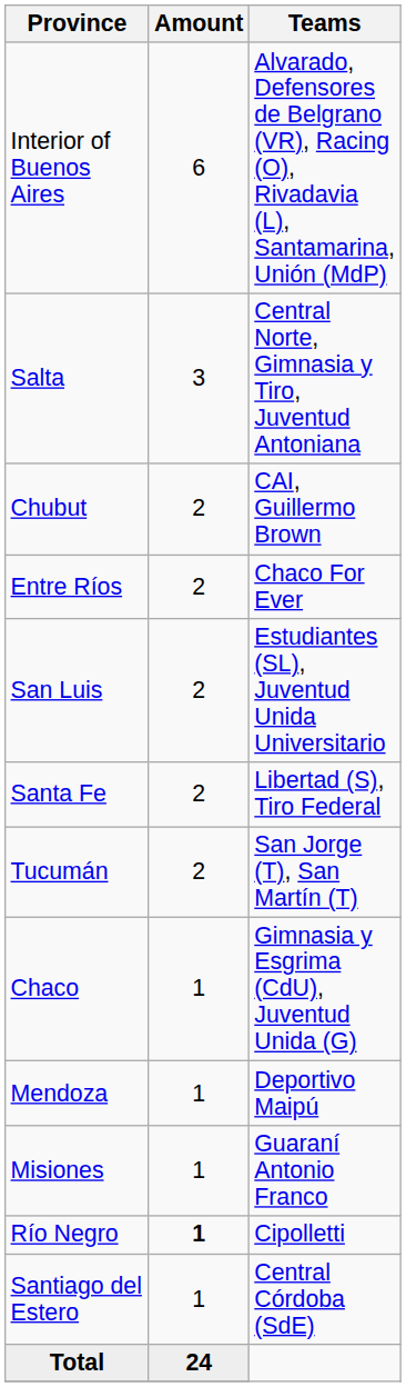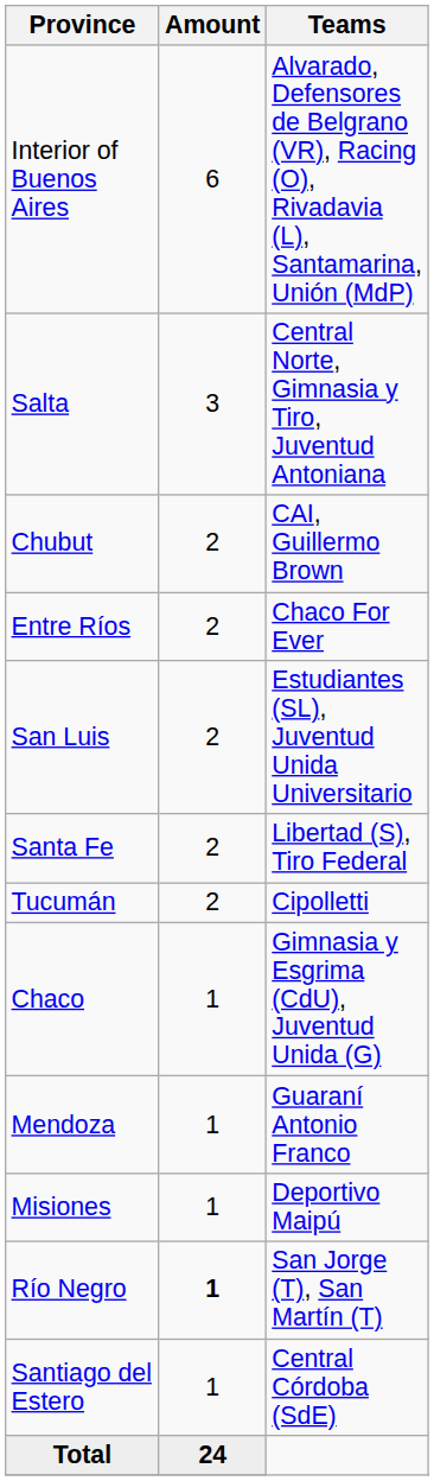Tucumán | Teams: San Jorge (T), San Martín (T) -> Cipolletti
Mendoza | Teams: Deportivo Maipú -> Guaraní Antonio Franco
Misiones | Teams: Guaraní Antonio Franco -> Deportivo Maipú
Río Negro | Teams: Cipolletti -> San Jorge (T), San Martín (T)
